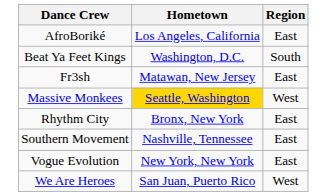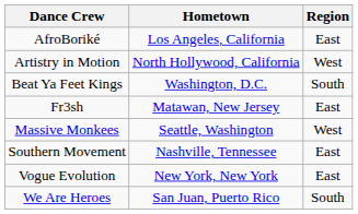+ row: Artistry in Motion | North Hollywood, California | West
Massive Monkees | Hometown: gold background -> no background
- row: Rhythm City | Bronx, New York | East
We Are Heroes | Region: West -> South
